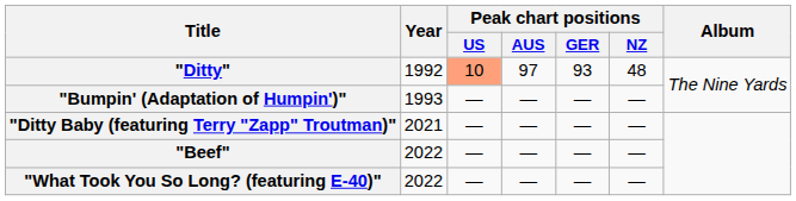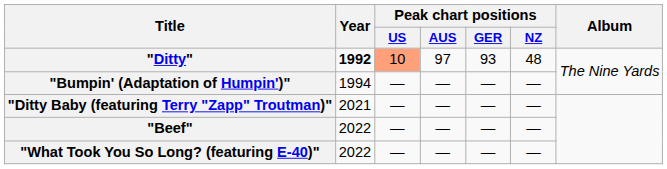"Ditty" | Year: normal -> bold
"Bumpin' (Adaptation of Humpin')" | Year: 1993 -> 1994
